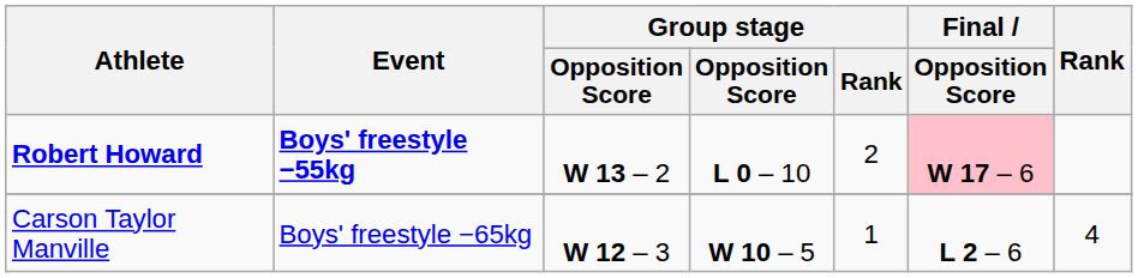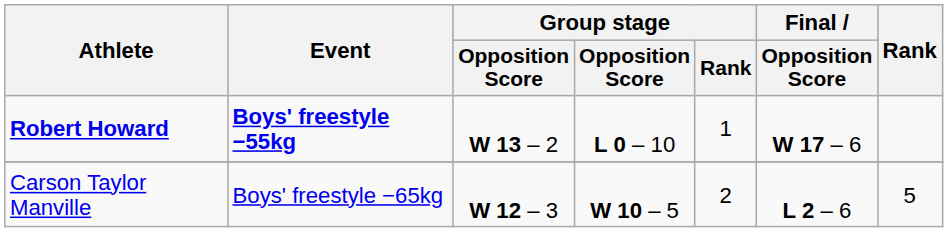Robert Howard | Group stage / Rank: 2 -> 1
Robert Howard | Final / Opposition Score: pink background -> no background
Carson Taylor Manville | Group stage / Rank: 1 -> 2
Carson Taylor Manville | Rank: 4 -> 5
